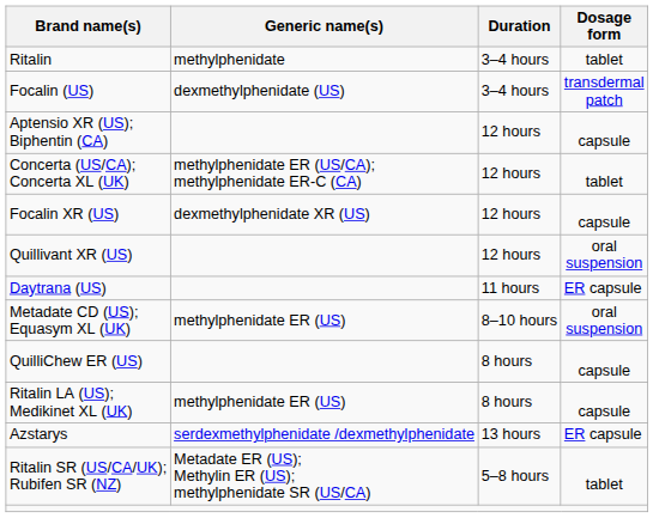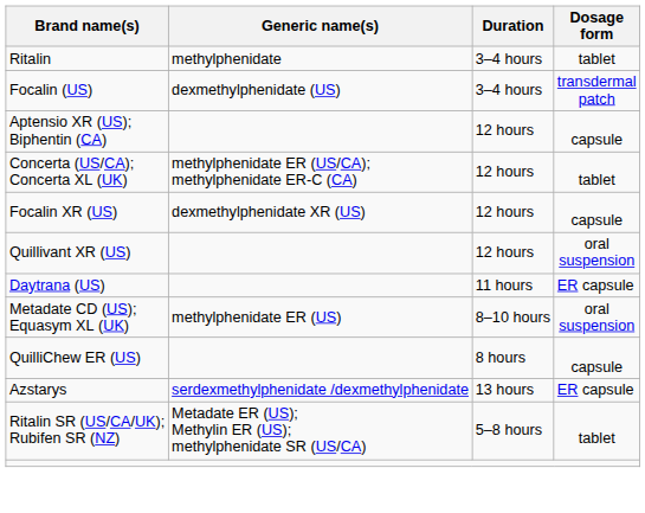- row: Ritalin LA (US); Medikinet XL (UK) | methylphenidate ER (US) | 8 hours | capsule
